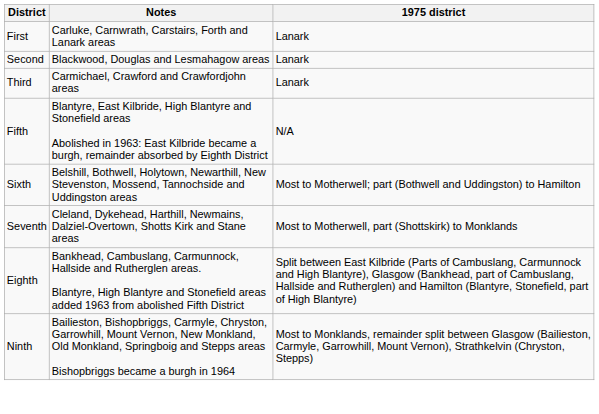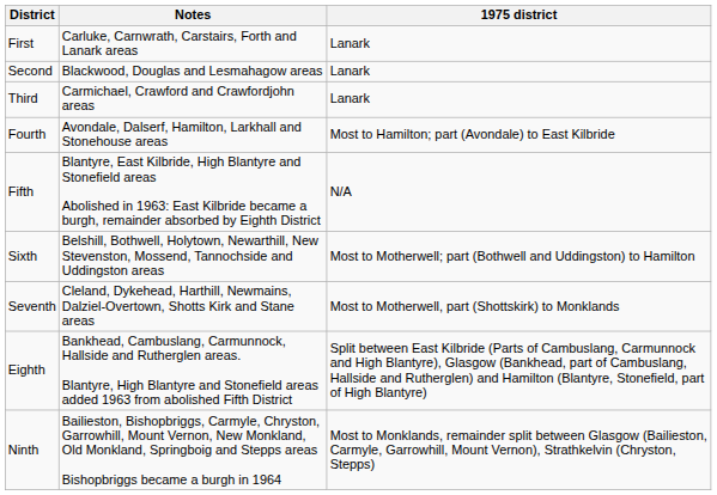+ row: Fourth | Avondale, Dalserf, Hamilton, Larkhall and Stonehouse areas | Most to Hamilton; part (Avondale) to East Kilbride
